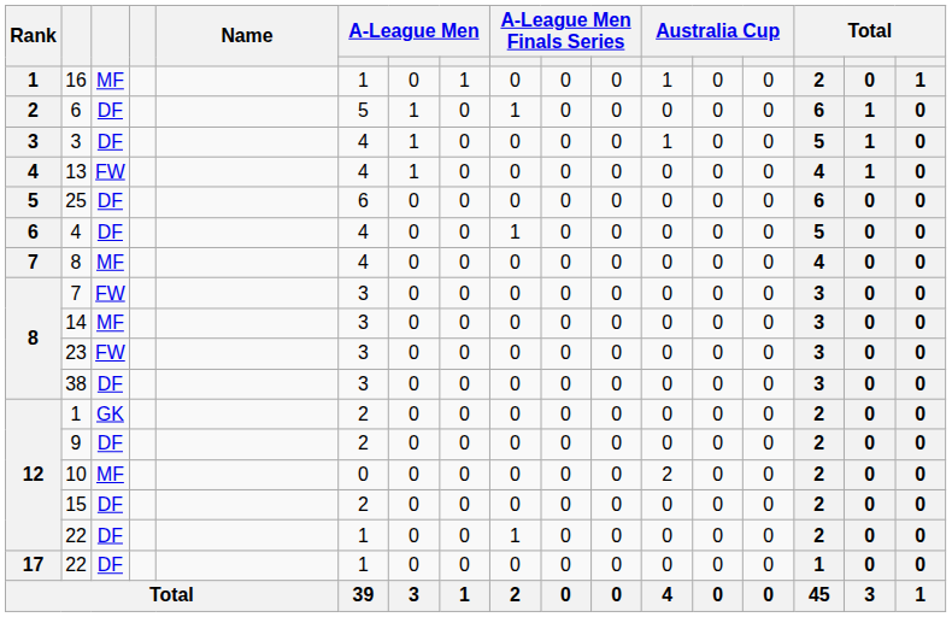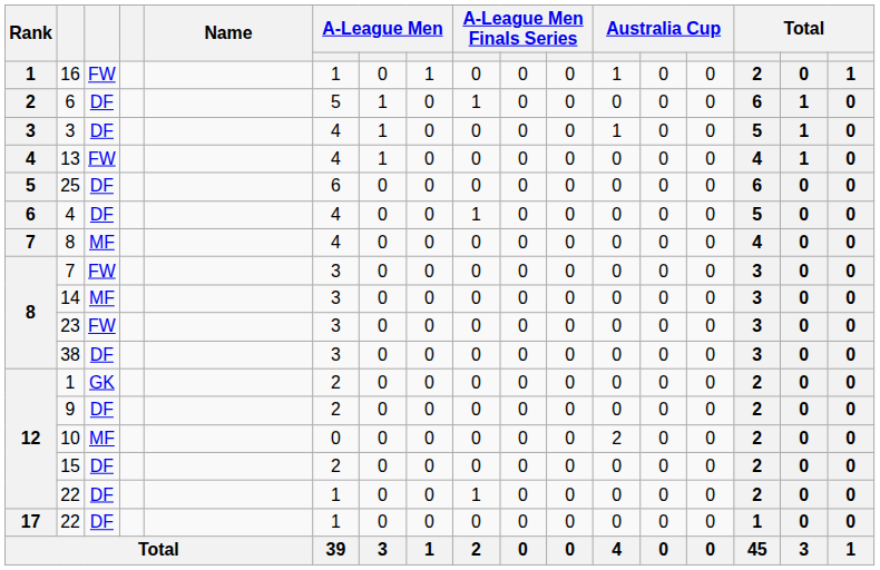16 | column 3: MF -> FW
